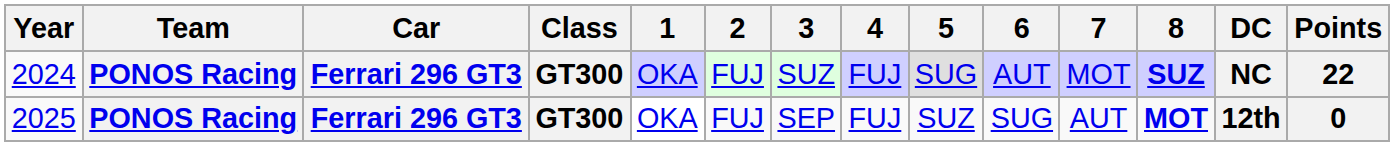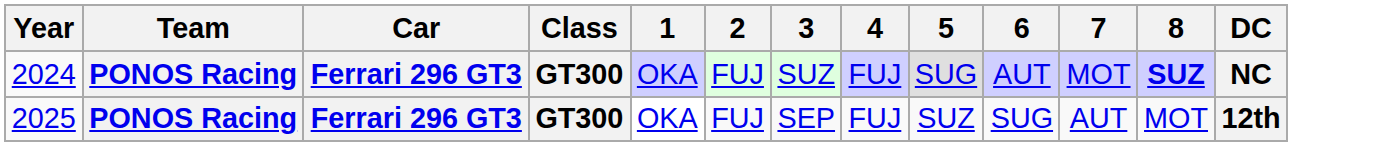- column: Points | 22 | 0
2025 | 8: bold -> normal
